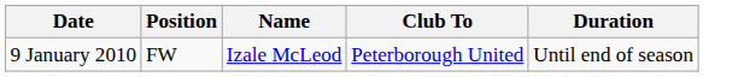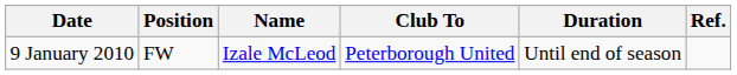+ column: Ref.
